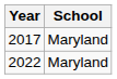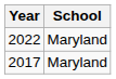rows swapped: 2017 <-> 2022
